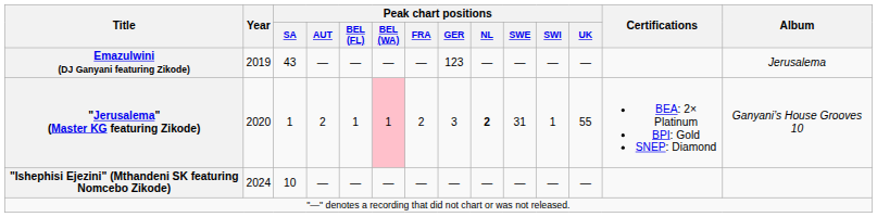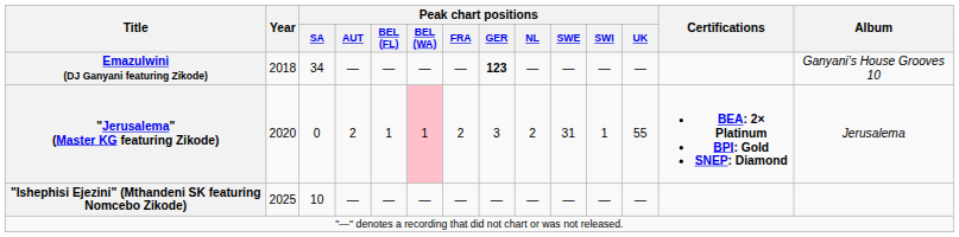Emazulwini (DJ Ganyani featuring Zikode) | Year: 2019 -> 2018
Emazulwini (DJ Ganyani featuring Zikode) | Peak chart positions / SA: 43 -> 34
Emazulwini (DJ Ganyani featuring Zikode) | Peak chart positions / GER: normal -> bold
Emazulwini (DJ Ganyani featuring Zikode) | Album: Jerusalema -> Ganyani’s House Grooves 10
"Jerusalema" (Master KG featuring Zikode) | Peak chart positions / SA: 1 -> 0
"Jerusalema" (Master KG featuring Zikode) | Peak chart positions / NL: bold -> normal
"Jerusalema" (Master KG featuring Zikode) | Certifications: normal -> bold
"Jerusalema" (Master KG featuring Zikode) | Album: Ganyani’s House Grooves 10 -> Jerusalema
"Ishephisi Ejezini" (Mthandeni SK featuring Nomcebo Zikode) | Year: 2024 -> 2025
